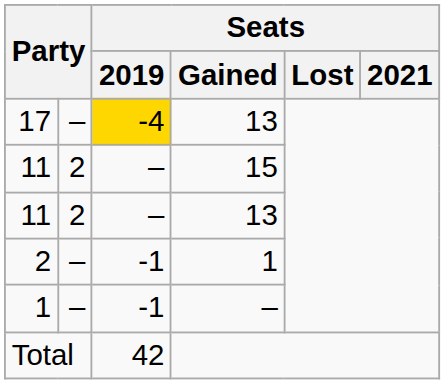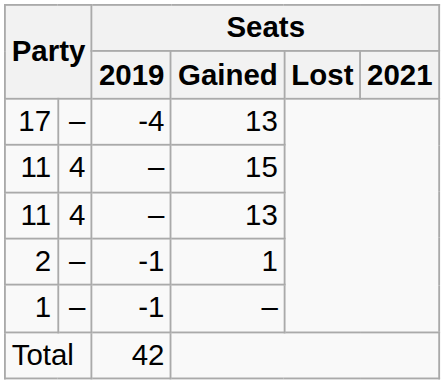17 | Seats / 2019: gold background -> no background
11 / 15 | column 2: 2 -> 4
11 / 13 | column 2: 2 -> 4
